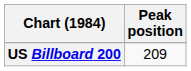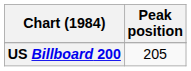US Billboard 200 | Peak position: 209 -> 205
